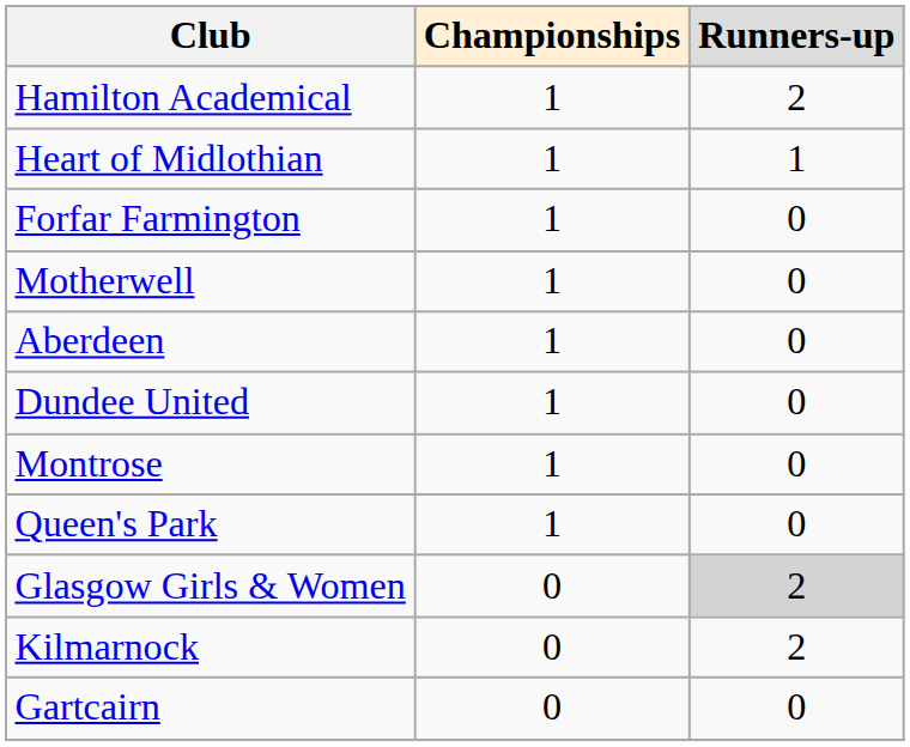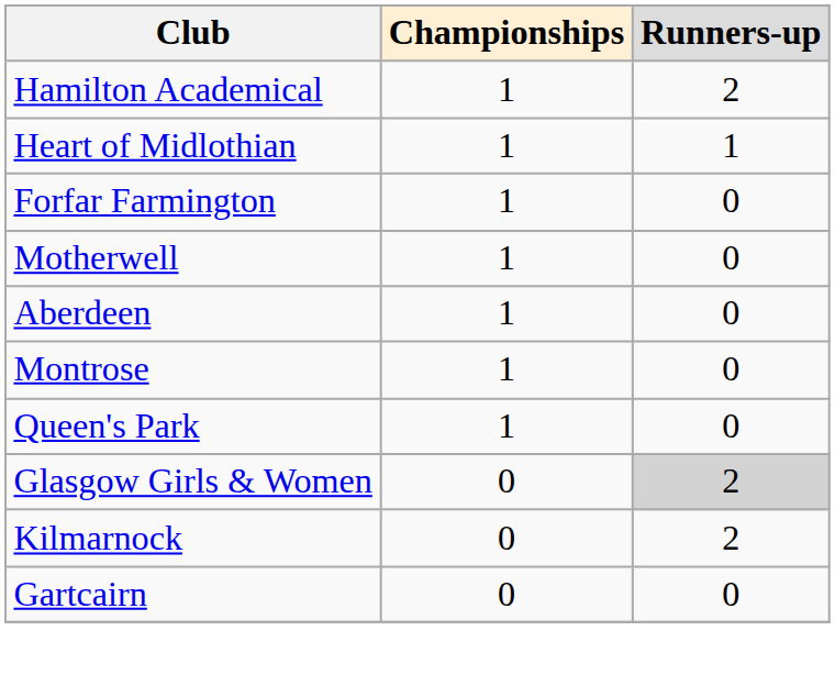- row: Dundee United | 1 | 0
